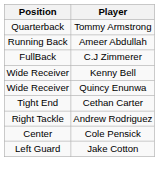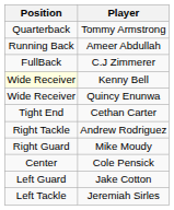Kenny Bell | Position: no background -> lightyellow background
+ row: Right Guard | Mike Moudy
+ row: Left Tackle | Jeremiah Sirles
